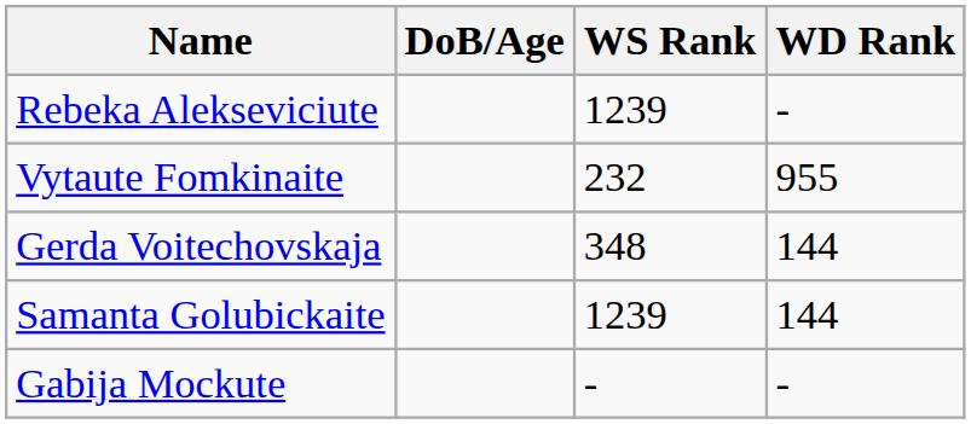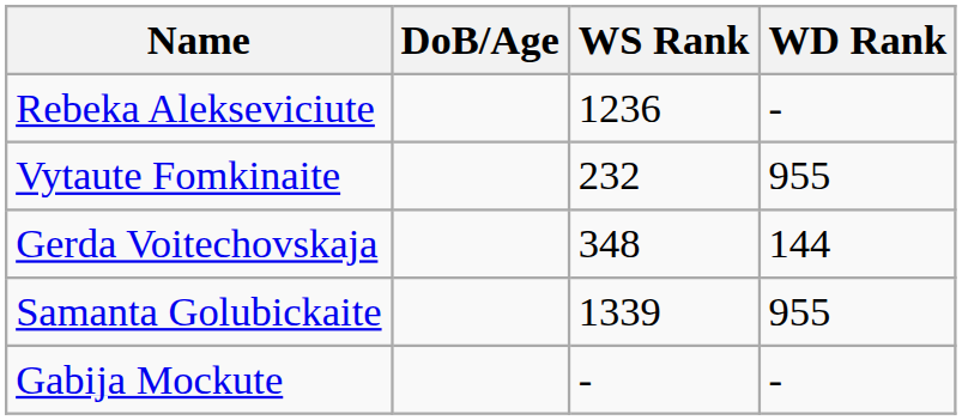Rebeka Alekseviciute | WS Rank: 1239 -> 1236
Samanta Golubickaite | WS Rank: 1239 -> 1339
Samanta Golubickaite | WD Rank: 144 -> 955
